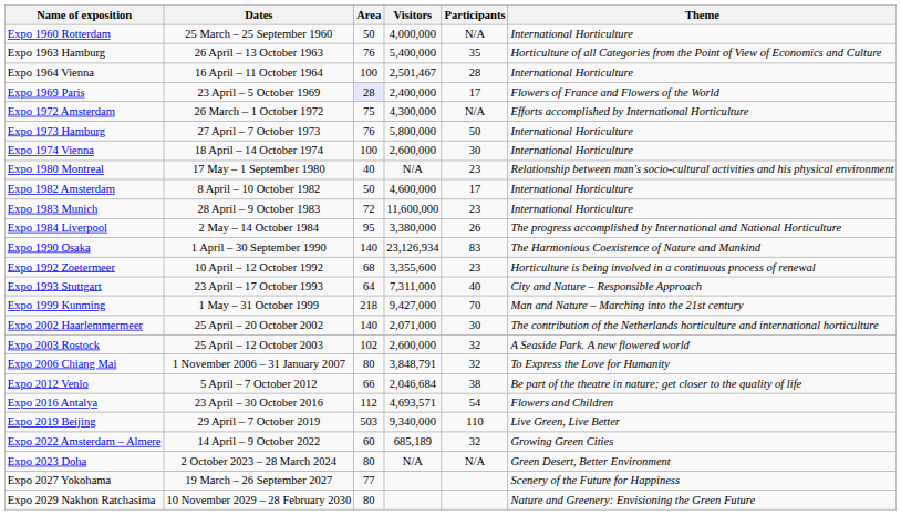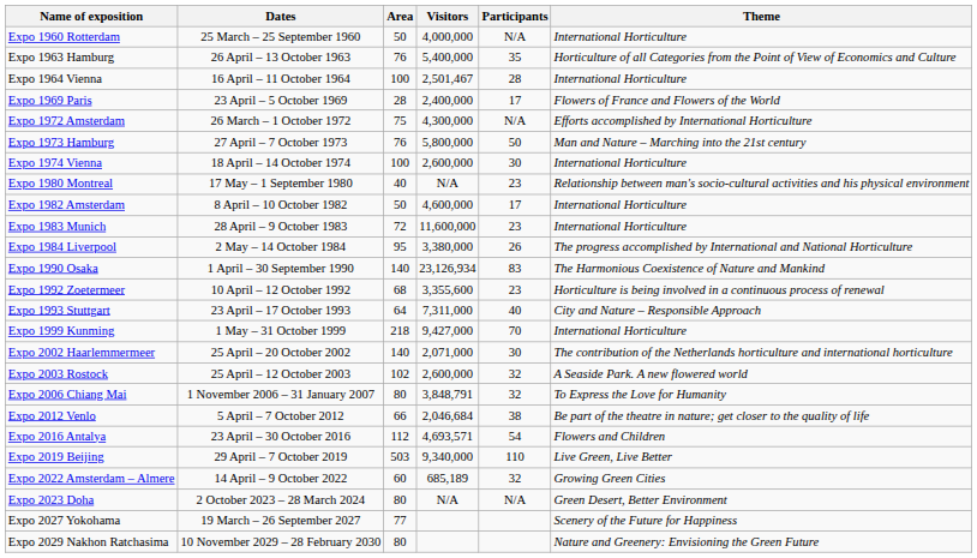Expo 1969 Paris | Area: lavender background -> no background
Expo 1973 Hamburg | Theme: International Horticulture -> Man and Nature – Marching into the 21st century
Expo 1999 Kunming | Theme: Man and Nature – Marching into the 21st century -> International Horticulture
